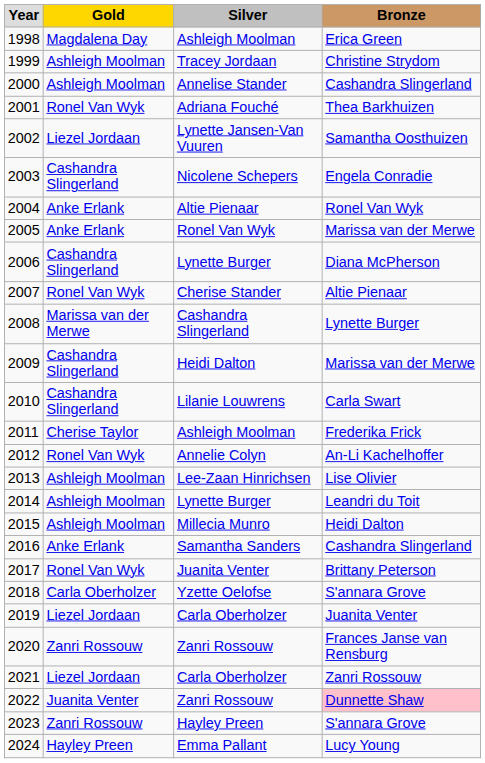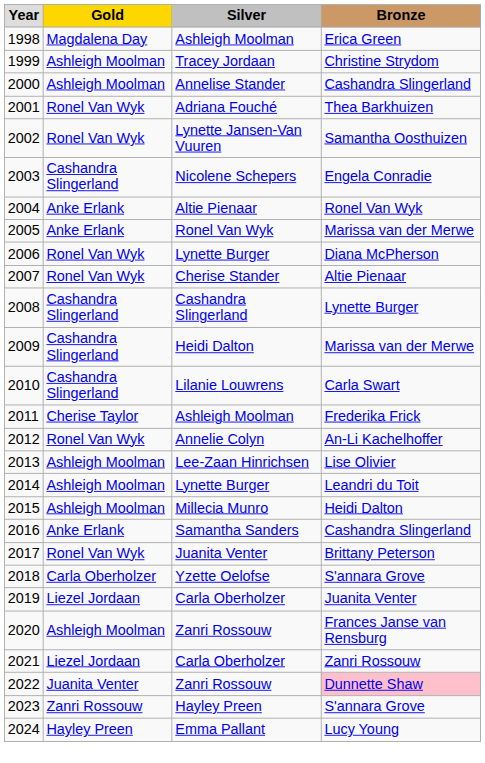2002 | Gold: Liezel Jordaan -> Ronel Van Wyk
2006 | Gold: Cashandra Slingerland -> Ronel Van Wyk
2008 | Gold: Marissa van der Merwe -> Cashandra Slingerland
2020 | Gold: Zanri Rossouw -> Ashleigh Moolman
